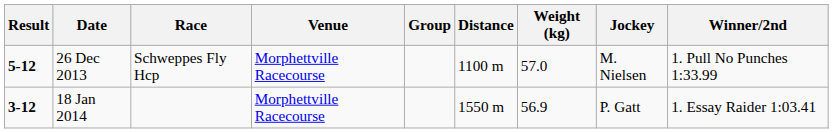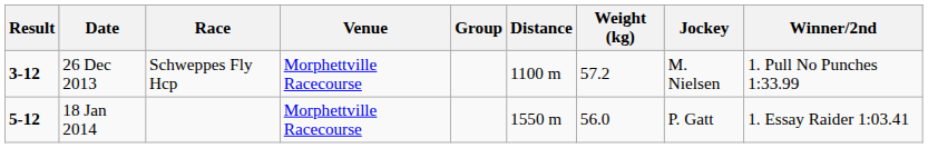26 Dec 2013 | Result: 5-12 -> 3-12
26 Dec 2013 | Weight (kg): 57.0 -> 57.2
18 Jan 2014 | Result: 3-12 -> 5-12
18 Jan 2014 | Weight (kg): 56.9 -> 56.0
